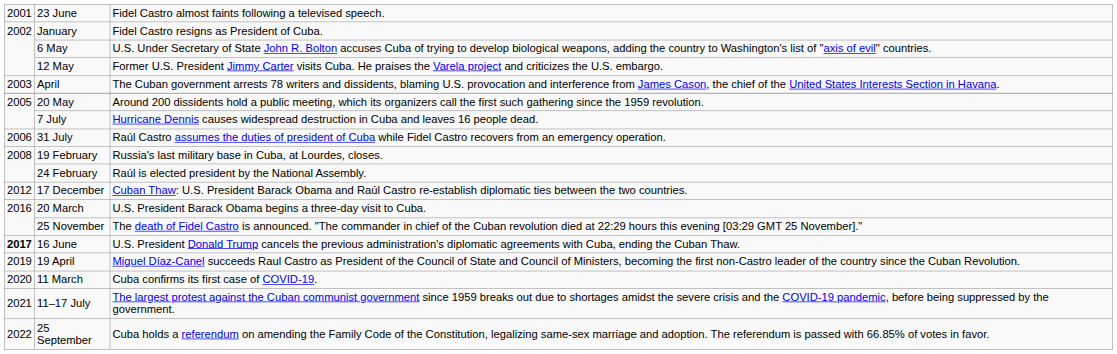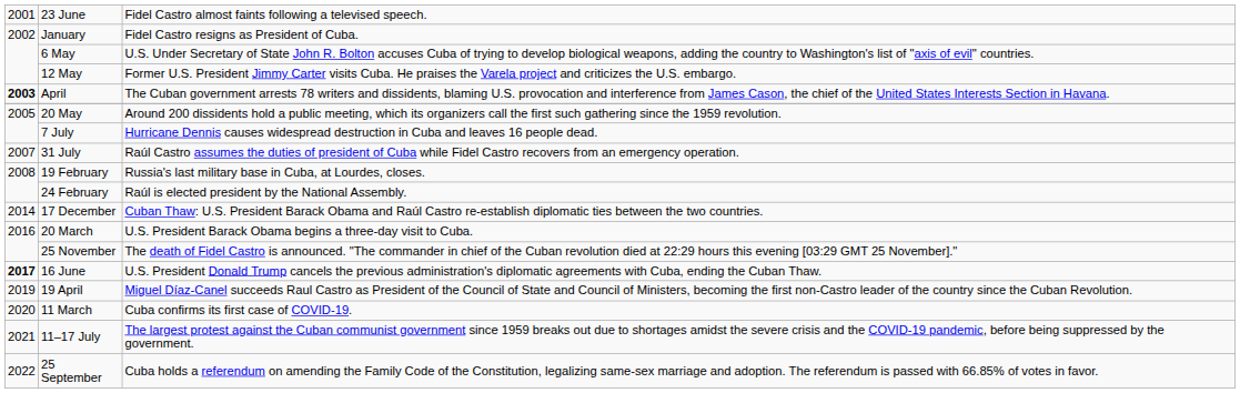April | column 1: normal -> bold
31 July | column 1: 2006 -> 2007
17 December | column 1: 2012 -> 2014
